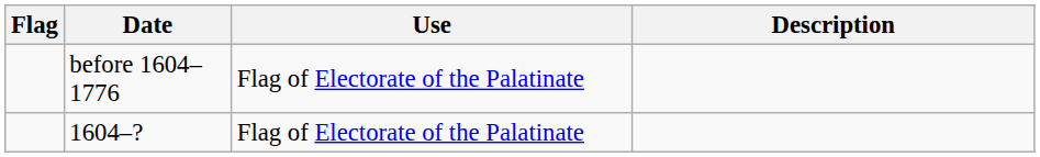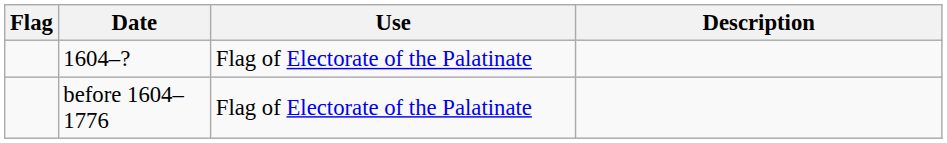rows swapped: before 1604–1776 <-> 1604–?
